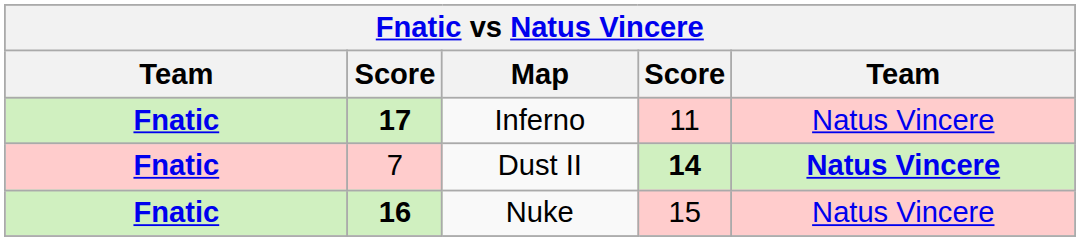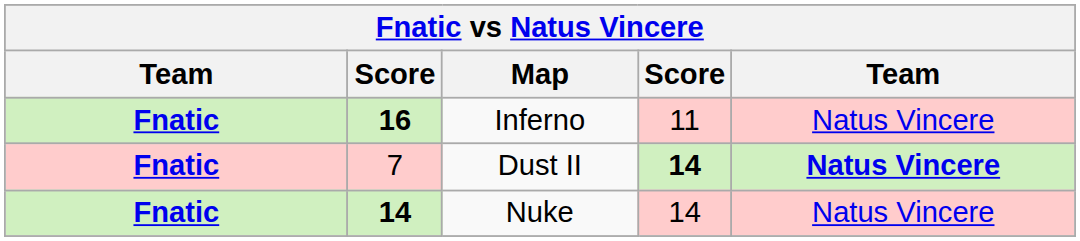Inferno | column 2: 17 -> 16
Nuke | column 2: 16 -> 14
Nuke | column 4: 15 -> 14
